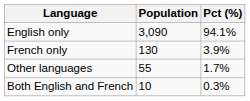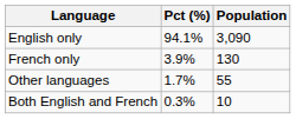columns swapped: Population <-> Pct (%)
